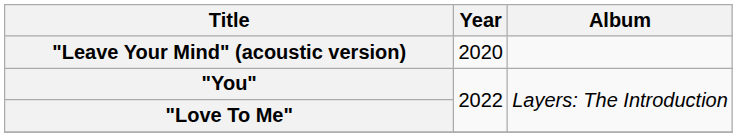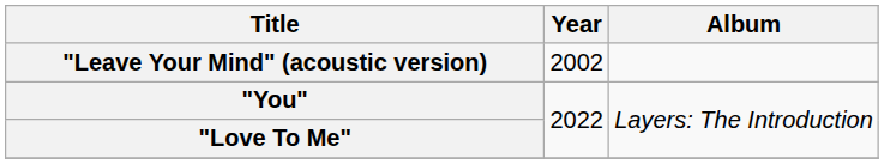"Leave Your Mind" (acoustic version) | Year: 2020 -> 2002
